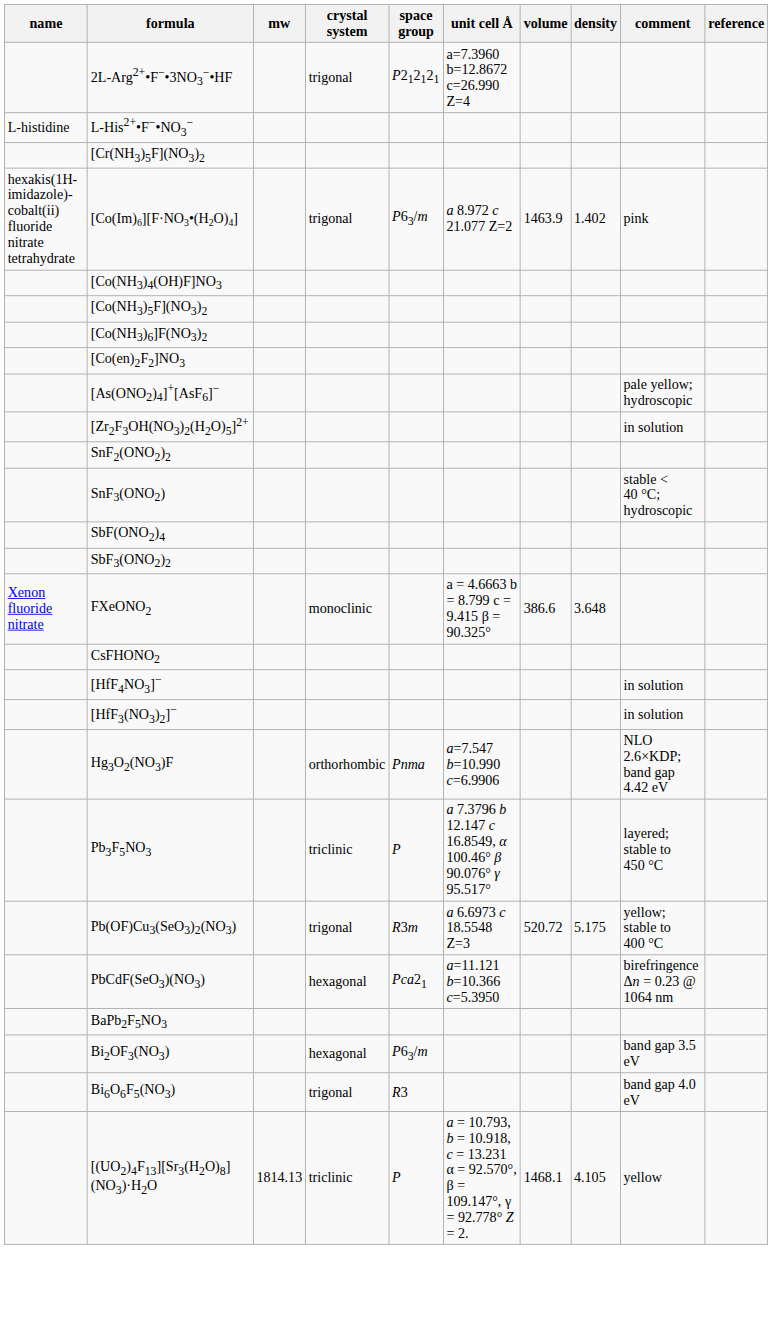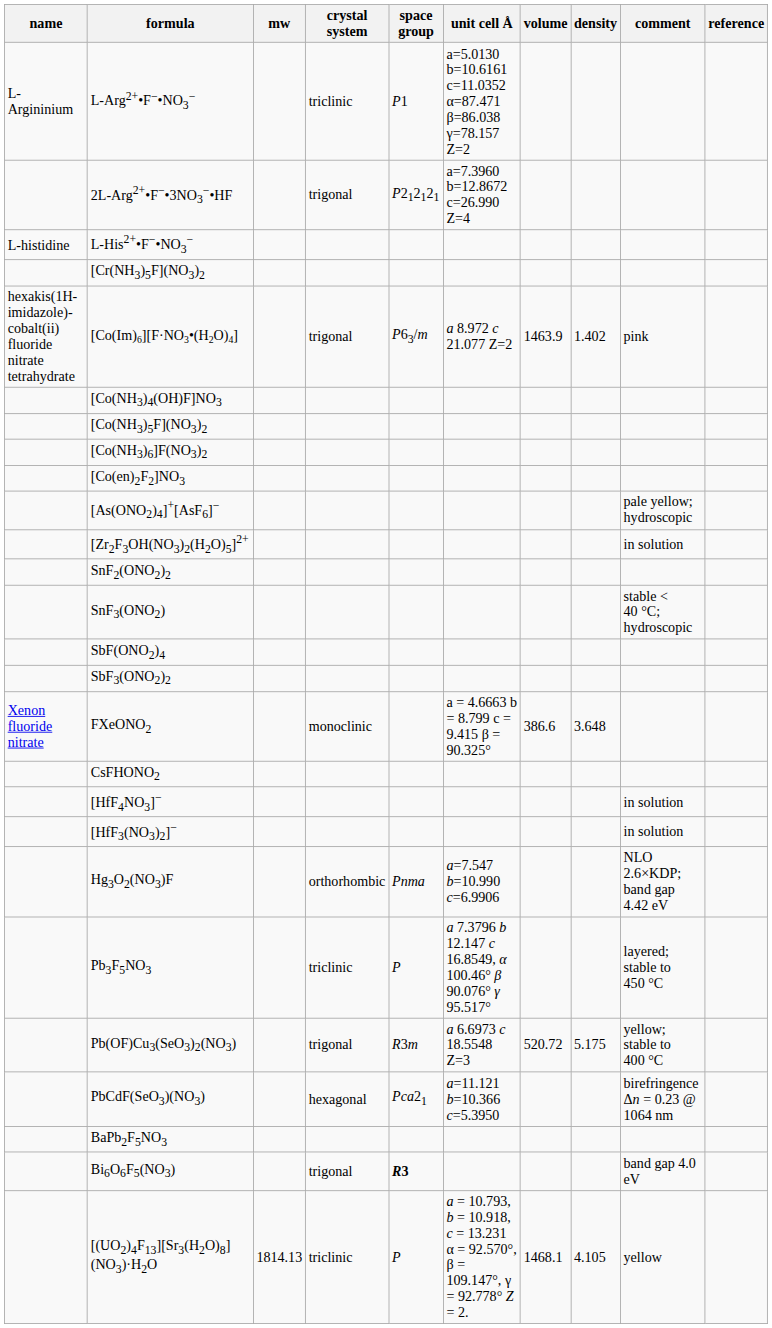+ row: L-Argininium | L-Arg2+•F−•NO3− | triclinic | P1 | a=5.0130 b=10.6161 c=11.0352 α=87.471 β=86.038 γ=78.157 Z=2
- row: Bi2OF3(NO3) | hexagonal | P63/m | band gap 3.5 eV
Bi6O6F5(NO3) | space group: normal -> bold
